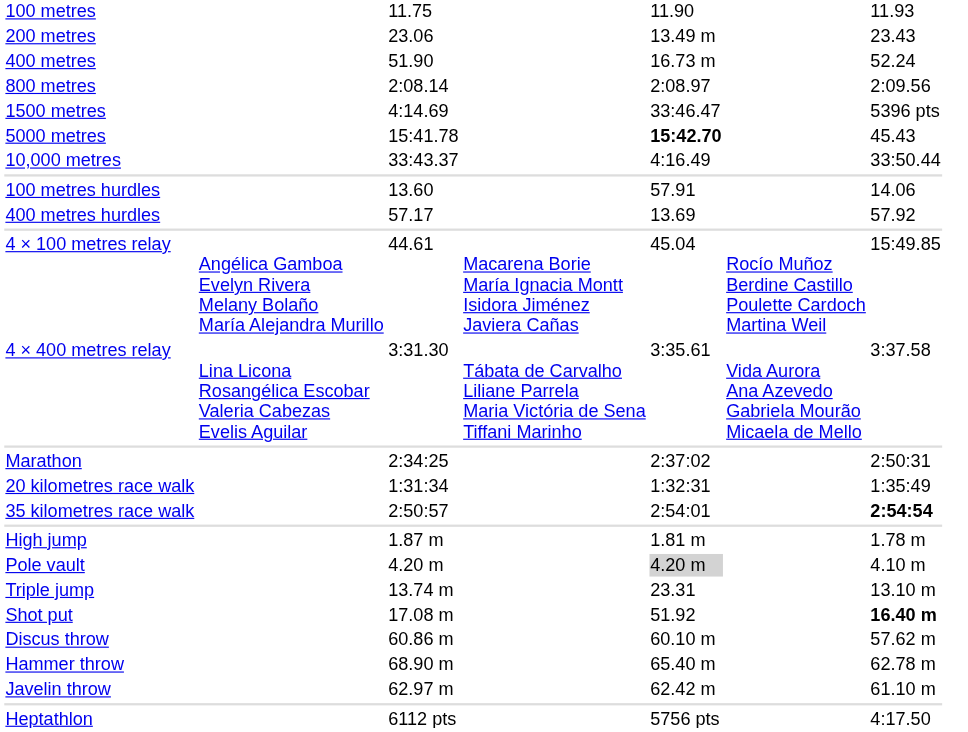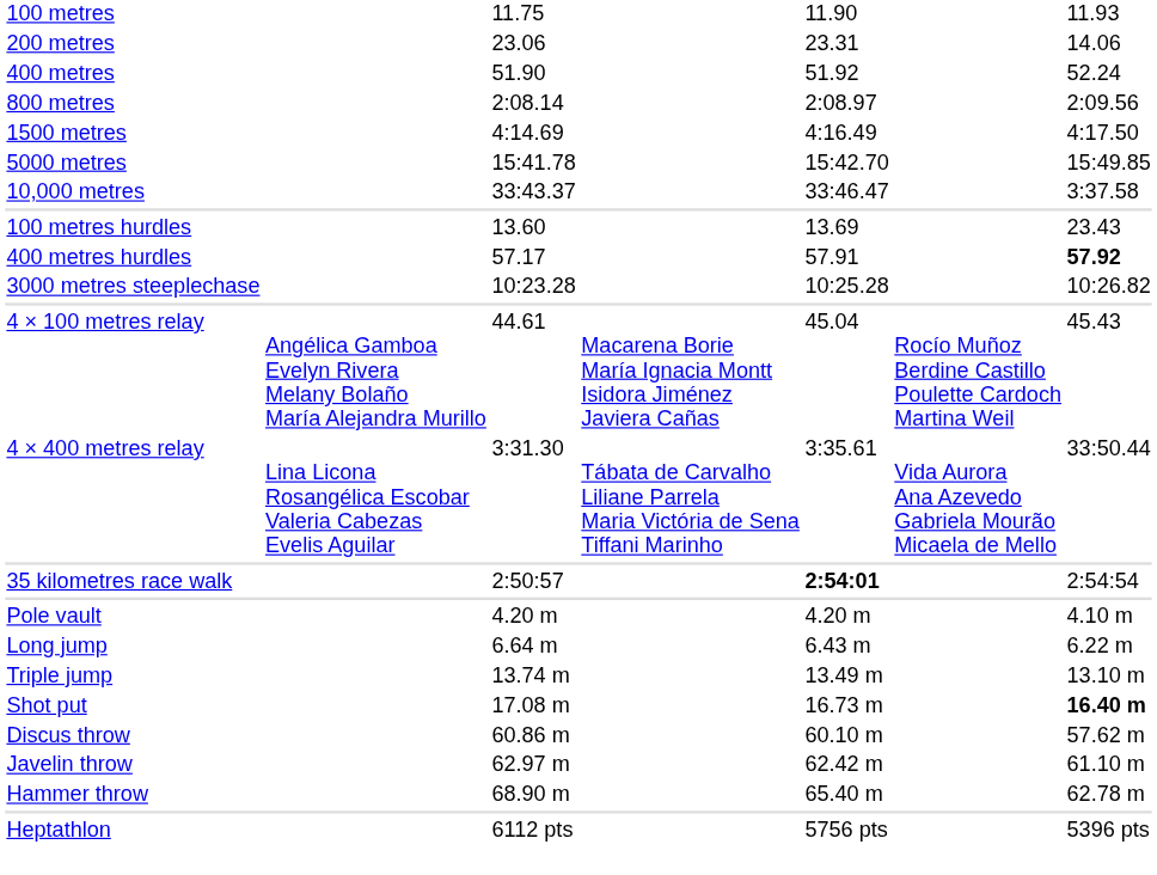200 metres | column 5: 13.49 m -> 23.31
200 metres | column 7: 23.43 -> 14.06
400 metres | column 5: 16.73 m -> 51.92
1500 metres | column 5: 33:46.47 -> 4:16.49
1500 metres | column 7: 5396 pts -> 4:17.50
5000 metres | column 5: bold -> normal
5000 metres | column 7: 45.43 -> 15:49.85
10,000 metres | column 5: 4:16.49 -> 33:46.47
10,000 metres | column 7: 33:50.44 -> 3:37.58
100 metres hurdles | column 5: 57.91 -> 13.69
100 metres hurdles | column 7: 14.06 -> 23.43
400 metres hurdles | column 5: 13.69 -> 57.91
400 metres hurdles | column 7: normal -> bold
+ row: 3000 metres steeplechase | 10:23.28 | 10:25.28 | 10:26.82
4 × 100 metres relay | column 7: 15:49.85 -> 45.43
4 × 400 metres relay | column 7: 3:37.58 -> 33:50.44
- row: Marathon | 2:34:25 | 2:37:02 | 2:50:31
- row: 20 kilometres race walk | 1:31:34 | 1:32:31 | 1:35:49
35 kilometres race walk | column 5: normal -> bold
35 kilometres race walk | column 7: bold -> normal
- row: High jump | 1.87 m | 1.81 m | 1.78 m
Pole vault | column 5: lightgrey background -> no background
+ row: Long jump | 6.64 m | 6.43 m | 6.22 m
Triple jump | column 5: 23.31 -> 13.49 m
Shot put | column 5: 51.92 -> 16.73 m
rows swapped: Hammer throw <-> Javelin throw
Heptathlon | column 7: 4:17.50 -> 5396 pts
